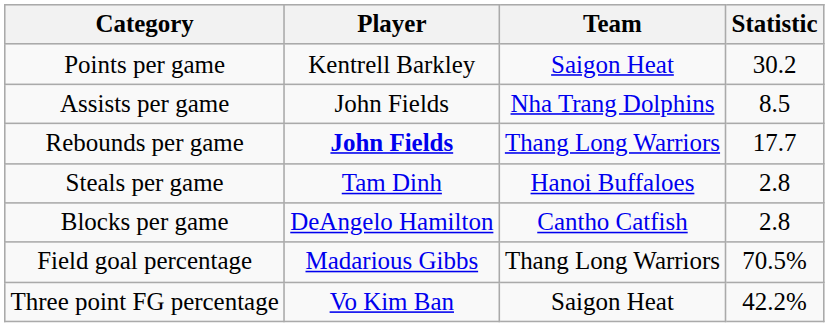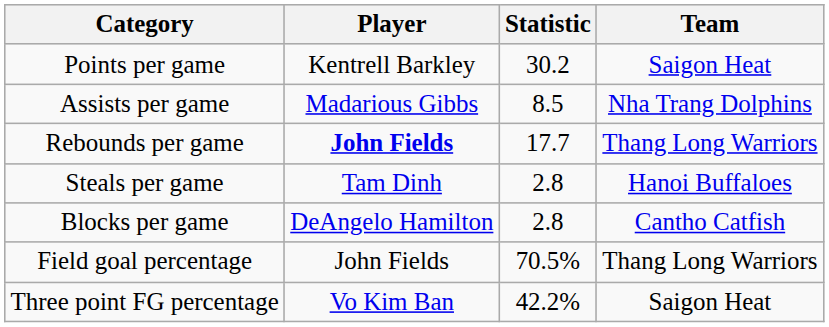columns swapped: Team <-> Statistic
Assists per game | Player: John Fields -> Madarious Gibbs
Field goal percentage | Player: Madarious Gibbs -> John Fields
